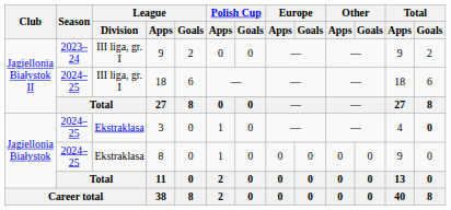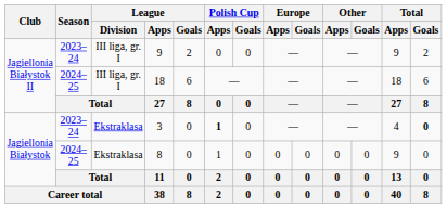3 | Season: 2024–25 -> 2023–24
3 | Polish Cup / Apps: normal -> bold
